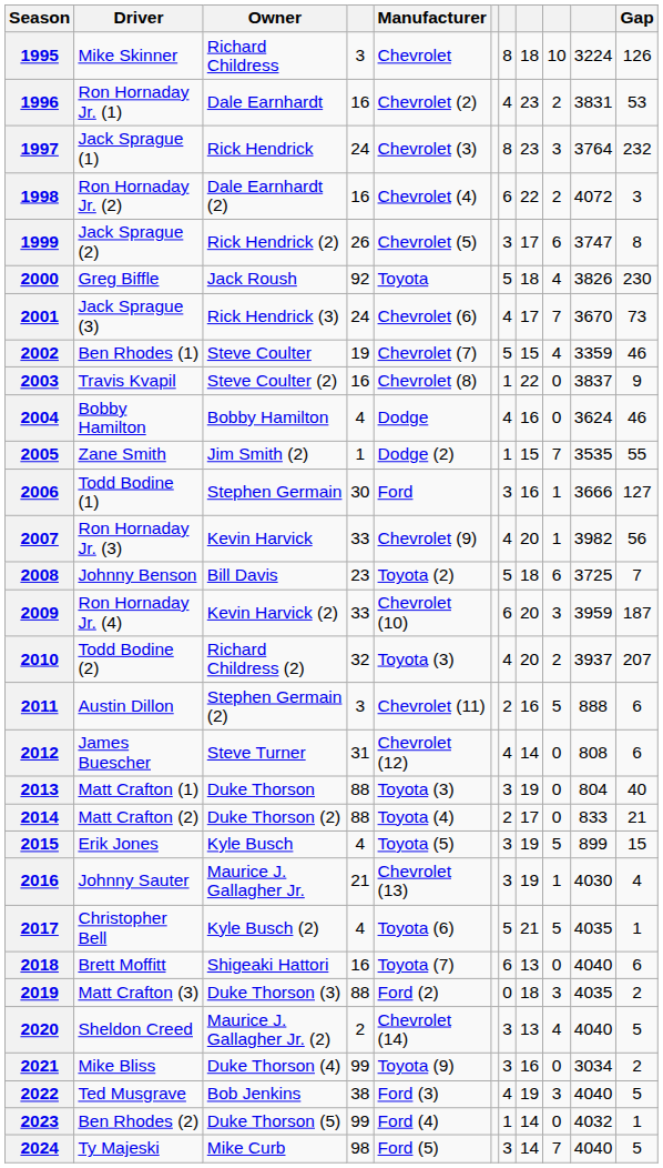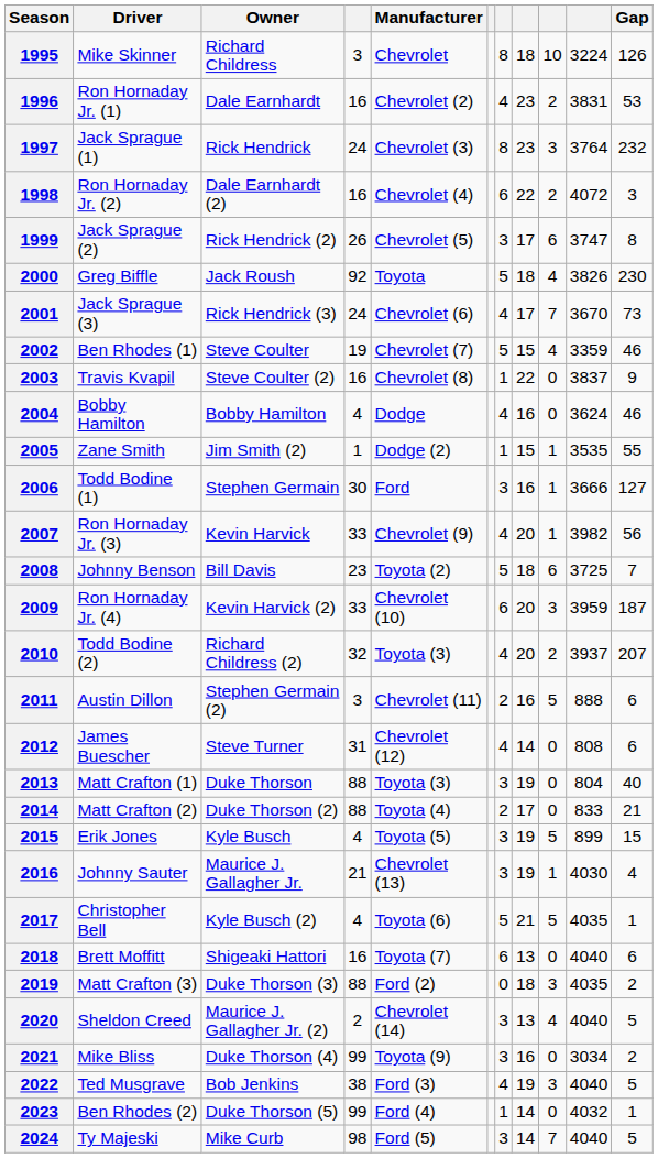2005 | column 9: 7 -> 1
